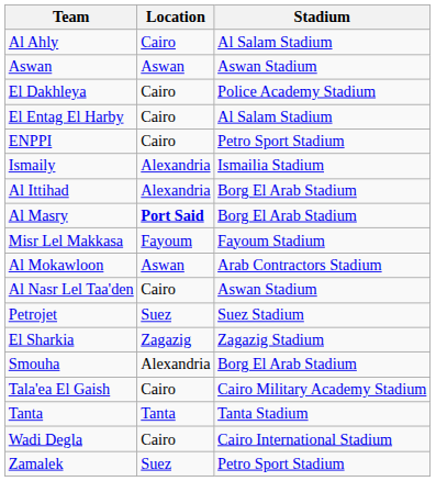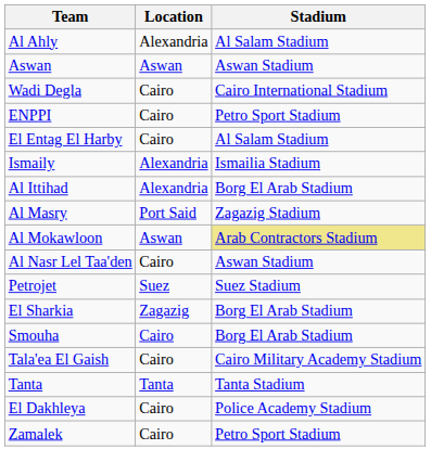Al Ahly | Location: Cairo -> Alexandria
rows swapped: El Dakhleya <-> Wadi Degla
rows swapped: ENPPI <-> El Entag El Harby
Al Masry | Location: bold -> normal
Al Masry | Stadium: Borg El Arab Stadium -> Zagazig Stadium
- row: Misr Lel Makkasa | Fayoum | Fayoum Stadium
Al Mokawloon | Stadium: no background -> khaki background
El Sharkia | Stadium: Zagazig Stadium -> Borg El Arab Stadium
Smouha | Location: Alexandria -> Cairo
Zamalek | Location: Suez -> Cairo
